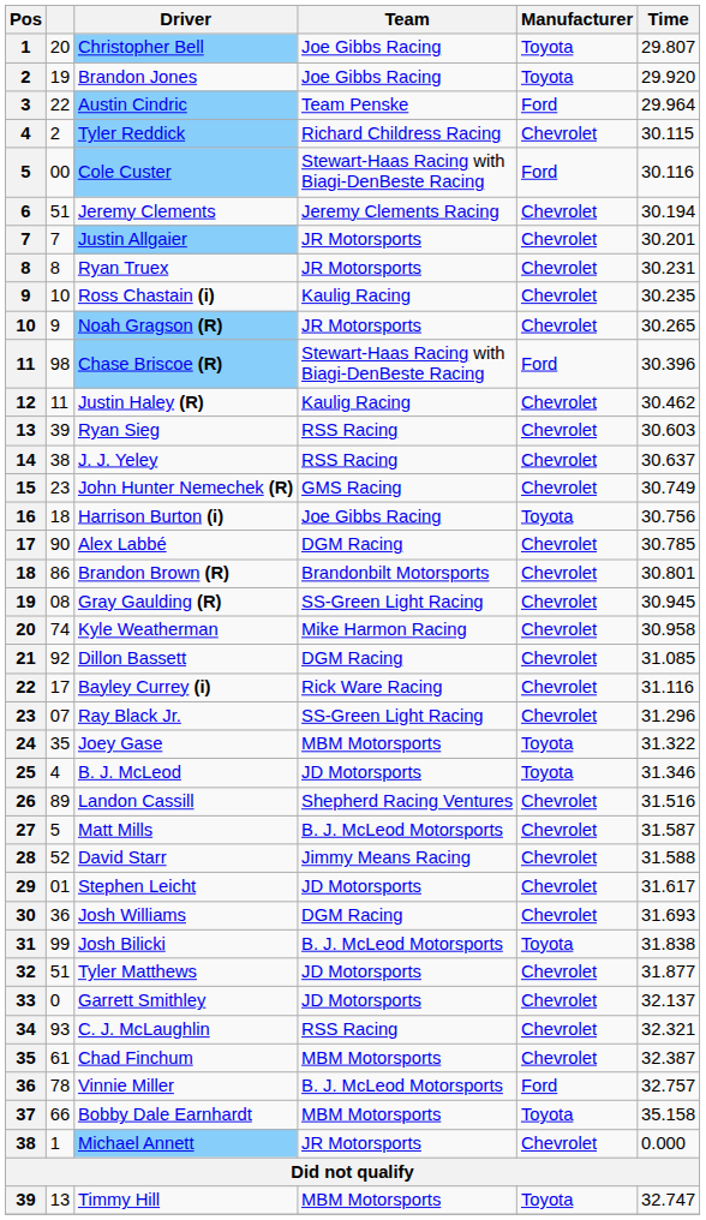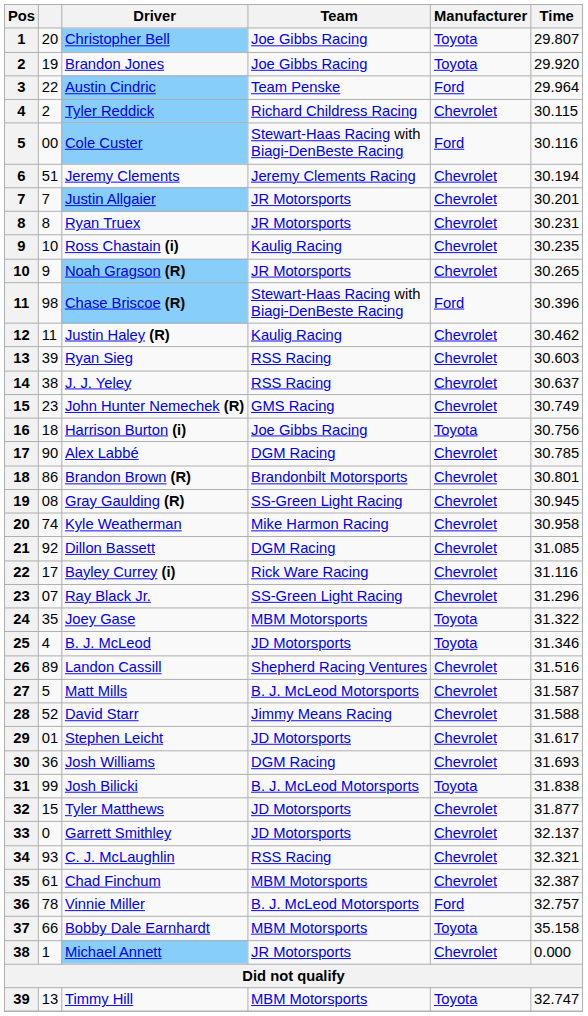Tyler Matthews | column 2: 51 -> 15
